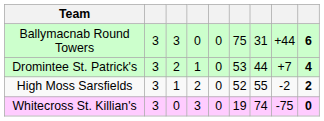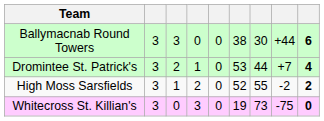Ballymacnab Round Towers | column 6: 75 -> 38
Ballymacnab Round Towers | column 7: 31 -> 30
Whitecross St. Killian's | column 7: 74 -> 73
